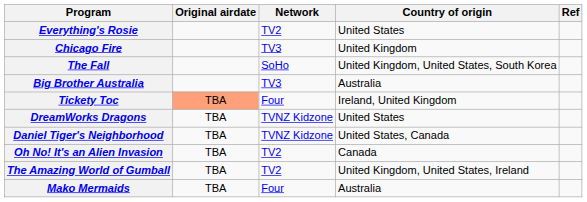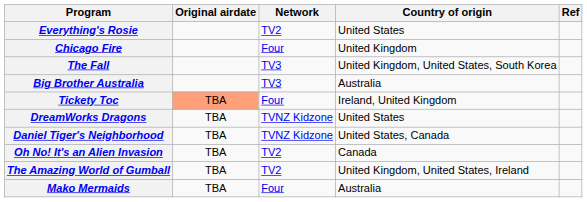Chicago Fire | Network: TV3 -> Four
The Fall | Network: SoHo -> TV3
